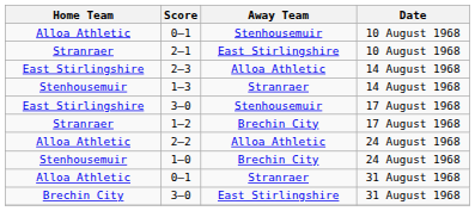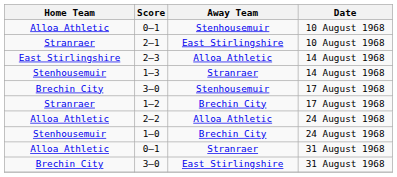3–0 / Stenhousemuir | Home Team: East Stirlingshire -> Brechin City
